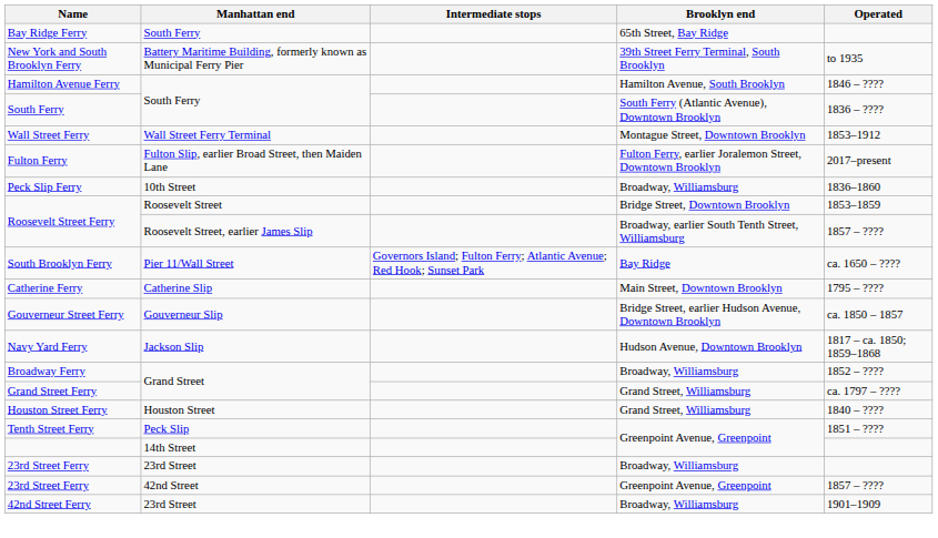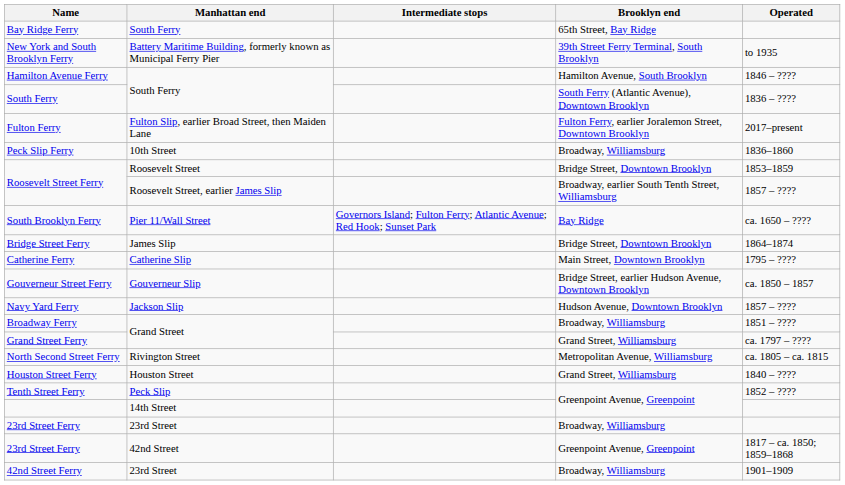- row: Wall Street Ferry | Wall Street Ferry Terminal | Montague Street, Downtown Brooklyn | 1853–1912
+ row: Bridge Street Ferry | James Slip | Bridge Street, Downtown Brooklyn | 1864–1874
Navy Yard Ferry | Operated: 1817 – ca. 1850; 1859–1868 -> 1857 – ????
Broadway Ferry | Operated: 1852 – ???? -> 1851 – ????
+ row: North Second Street Ferry | Rivington Street | Metropolitan Avenue, Williamsburg | ca. 1805 – ca. 1815
Tenth Street Ferry | Operated: 1851 – ???? -> 1852 – ????
23rd Street Ferry / Greenpoint Avenue, Greenpoint | Operated: 1857 – ???? -> 1817 – ca. 1850; 1859–1868
